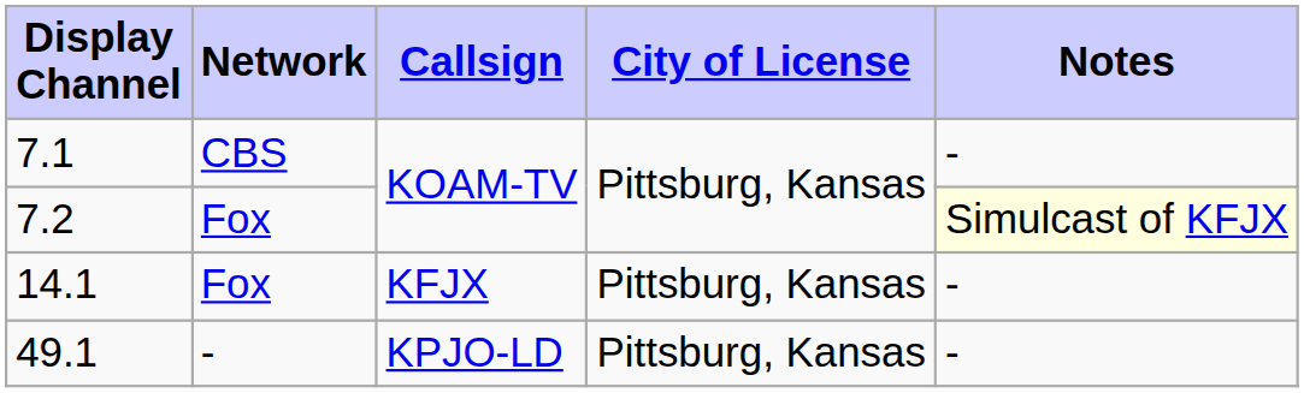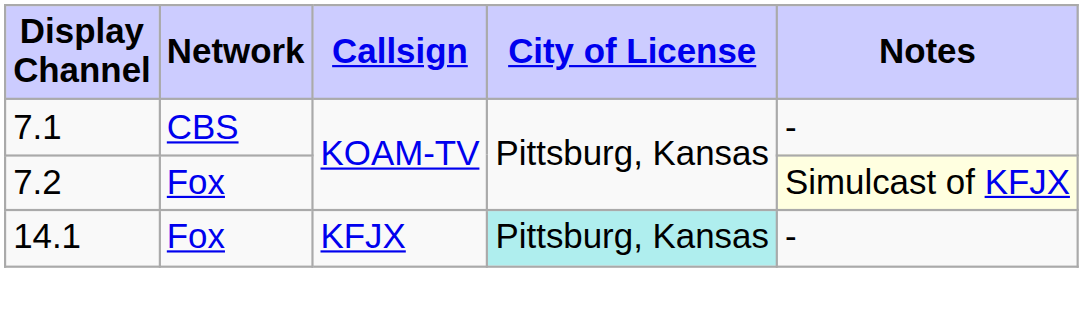14.1 | City of License: no background -> paleturquoise background
- row: 49.1 | - | KPJO-LD | Pittsburg, Kansas | -
